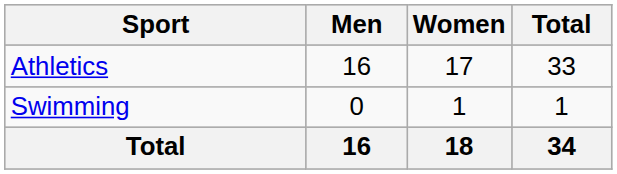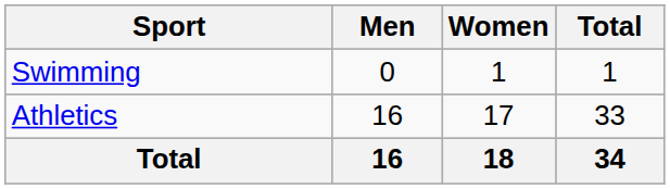rows swapped: Athletics <-> Swimming
